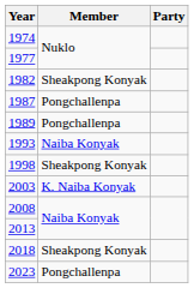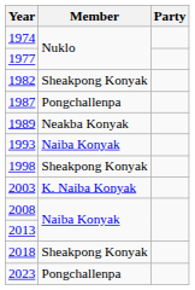1989 | Member: Pongchallenpa -> Neakba Konyak
